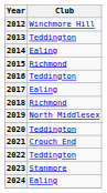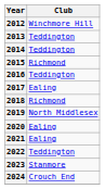2014 | Club: Ealing -> Teddington
2020 | Club: Teddington -> Ealing
2021 | Club: Crouch End -> Ealing
2024 | Club: Ealing -> Crouch End
